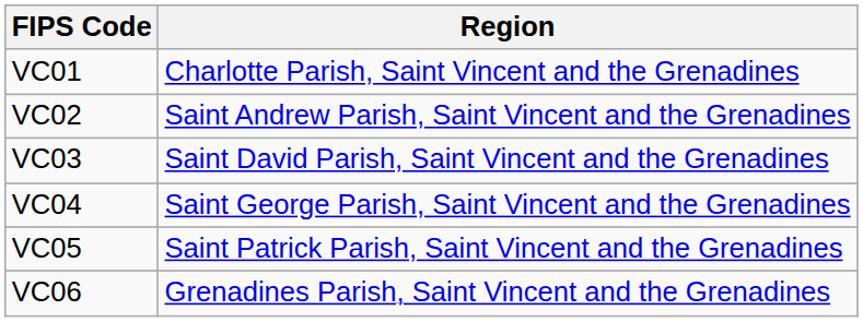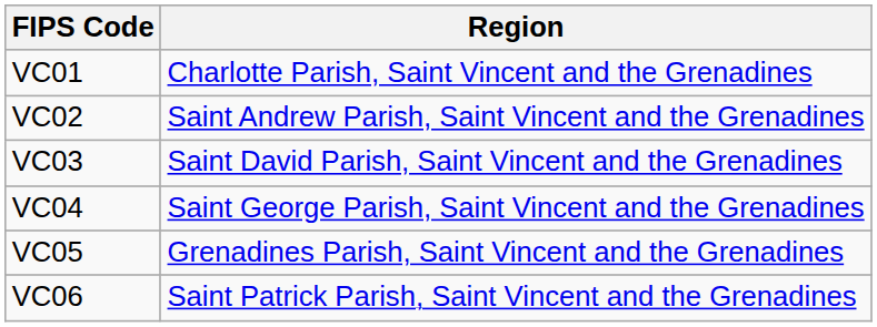VC05 | Region: Saint Patrick Parish, Saint Vincent and the Grenadines -> Grenadines Parish, Saint Vincent and the Grenadines
VC06 | Region: Grenadines Parish, Saint Vincent and the Grenadines -> Saint Patrick Parish, Saint Vincent and the Grenadines
